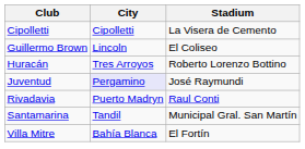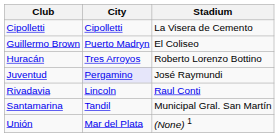Guillermo Brown | City: Lincoln -> Puerto Madryn
Rivadavia | City: Puerto Madryn -> Lincoln
+ row: Unión | Mar del Plata | (None) 1
- row: Villa Mitre | Bahía Blanca | El Fortín
